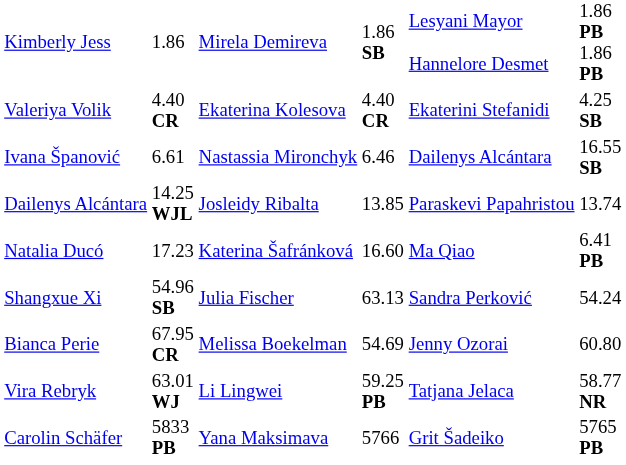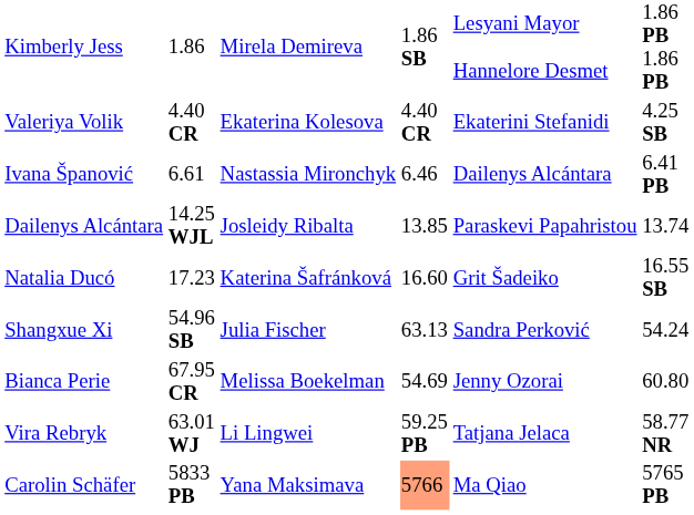Ivana Španović | column 7: 16.55 SB -> 6.41 PB
Natalia Ducó | column 6: Ma Qiao -> Grit Šadeiko
Natalia Ducó | column 7: 6.41 PB -> 16.55 SB
Carolin Schäfer | column 5: no background -> lightsalmon background
Carolin Schäfer | column 6: Grit Šadeiko -> Ma Qiao
